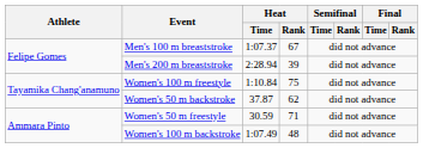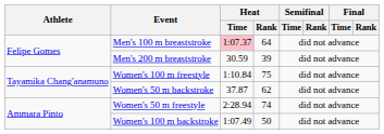Men's 100 m breaststroke | Heat / Time: no background -> pink background
Men's 100 m breaststroke | Heat / Rank: 67 -> 64
Men's 200 m breaststroke | Heat / Time: 2:28.94 -> 30.59
Women's 50 m freestyle | Heat / Time: 30.59 -> 2:28.94
Women's 50 m freestyle | Heat / Rank: 71 -> 74
Women's 100 m backstroke | Heat / Rank: 48 -> 50
